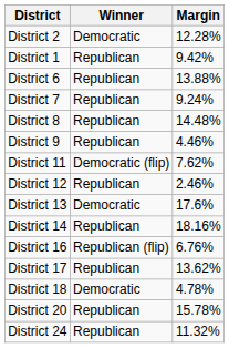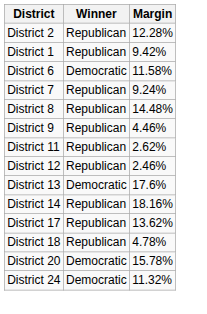District 2 | Winner: Democratic -> Republican
District 6 | Winner: Republican -> Democratic
District 6 | Margin: 13.88% -> 11.58%
District 11 | Winner: Democratic (flip) -> Republican
District 11 | Margin: 7.62% -> 2.62%
- row: District 16 | Republican (flip) | 6.76%
District 18 | Winner: Democratic -> Republican
District 20 | Winner: Republican -> Democratic
District 24 | Winner: Republican -> Democratic
